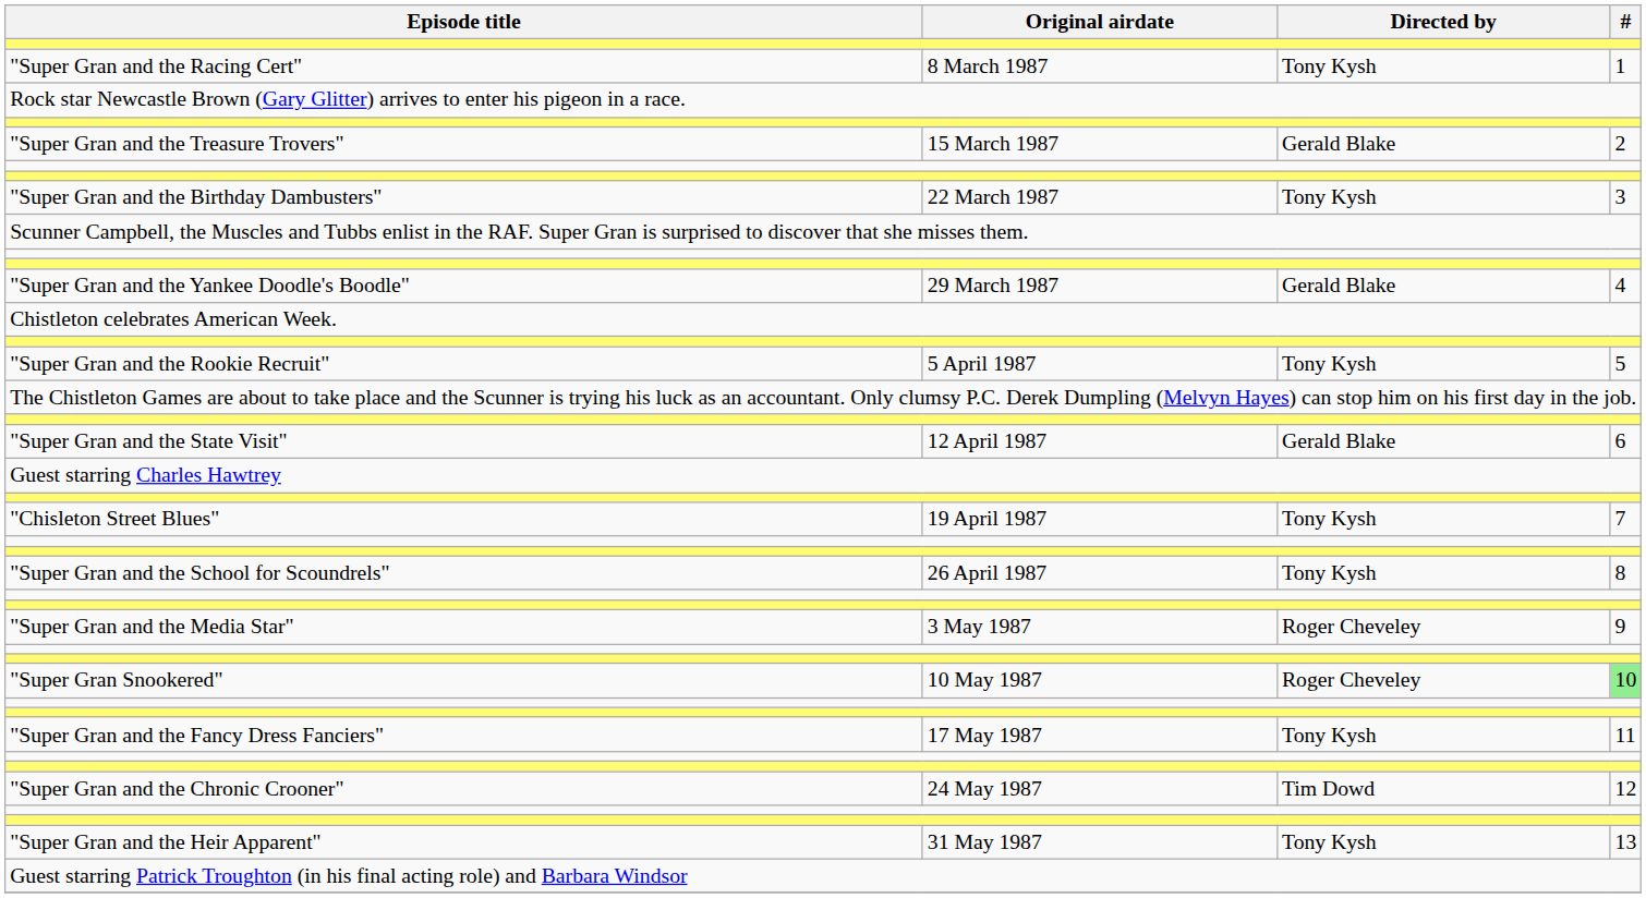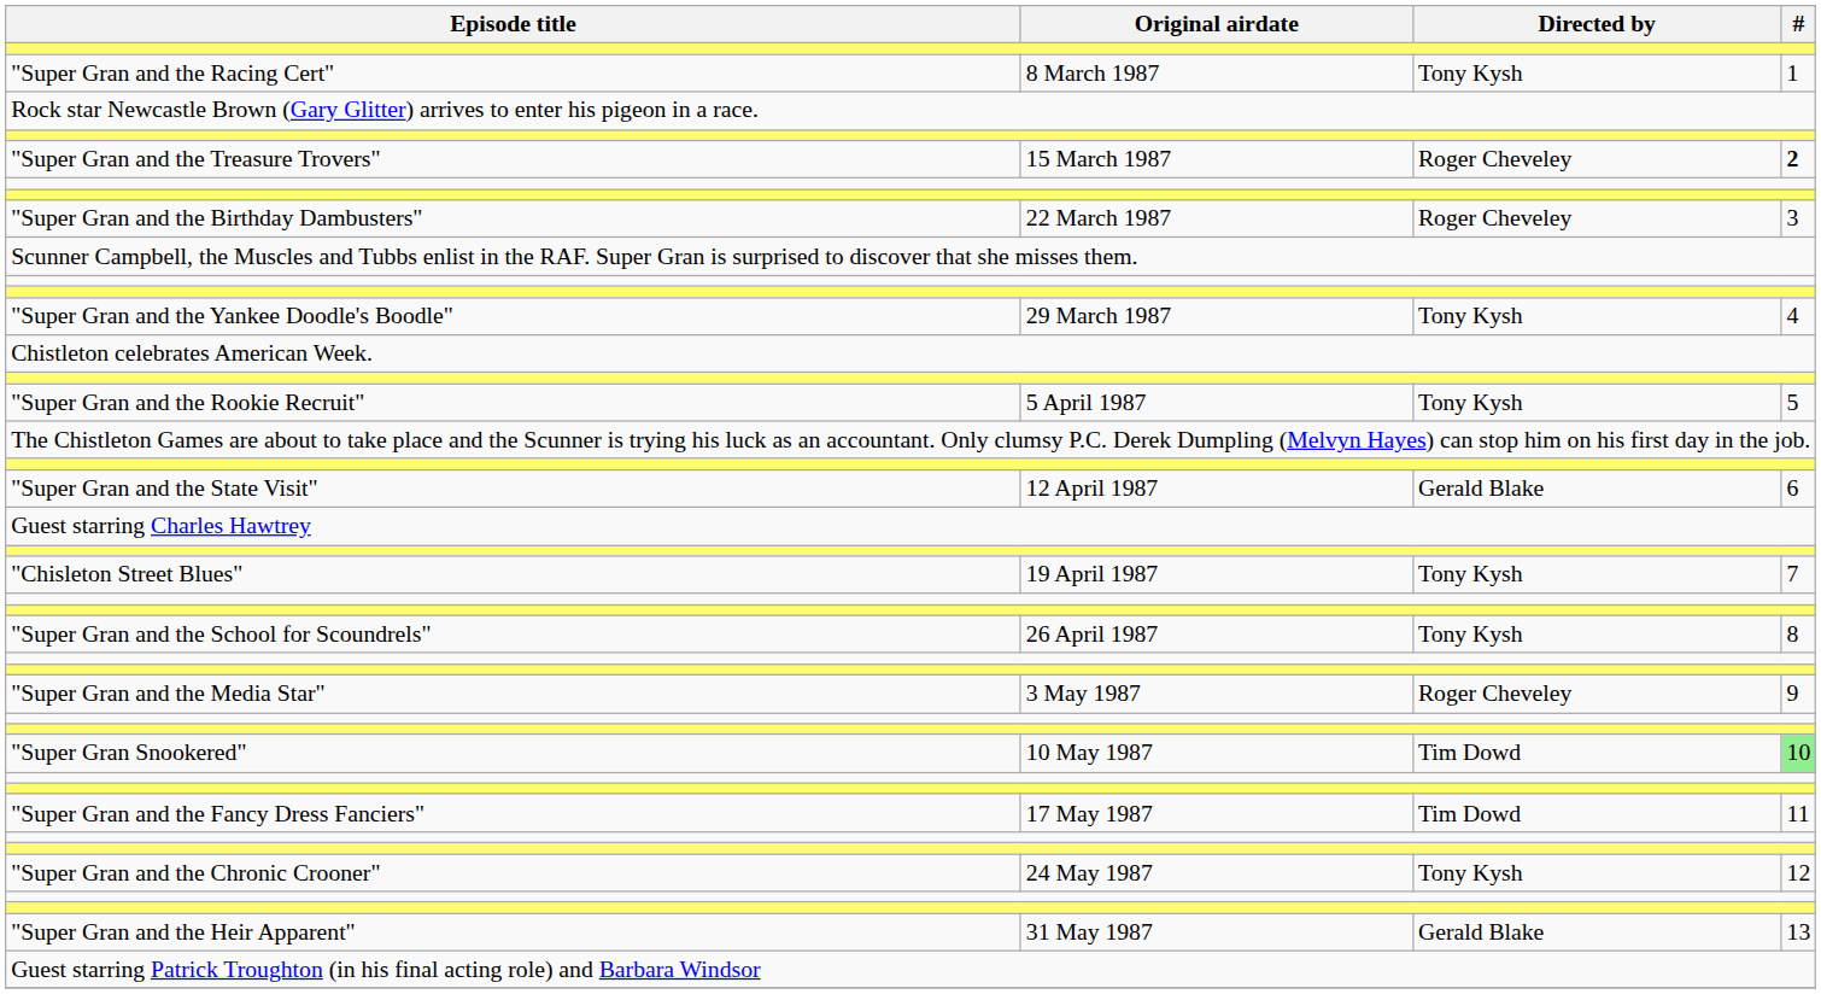"Super Gran and the Treasure Trovers" | Directed by: Gerald Blake -> Roger Cheveley
"Super Gran and the Treasure Trovers" | #: normal -> bold
"Super Gran and the Birthday Dambusters" | Directed by: Tony Kysh -> Roger Cheveley
"Super Gran and the Yankee Doodle's Boodle" | Directed by: Gerald Blake -> Tony Kysh
"Super Gran Snookered" | Directed by: Roger Cheveley -> Tim Dowd
"Super Gran and the Fancy Dress Fanciers" | Directed by: Tony Kysh -> Tim Dowd
"Super Gran and the Chronic Crooner" | Directed by: Tim Dowd -> Tony Kysh
"Super Gran and the Heir Apparent" | Directed by: Tony Kysh -> Gerald Blake
